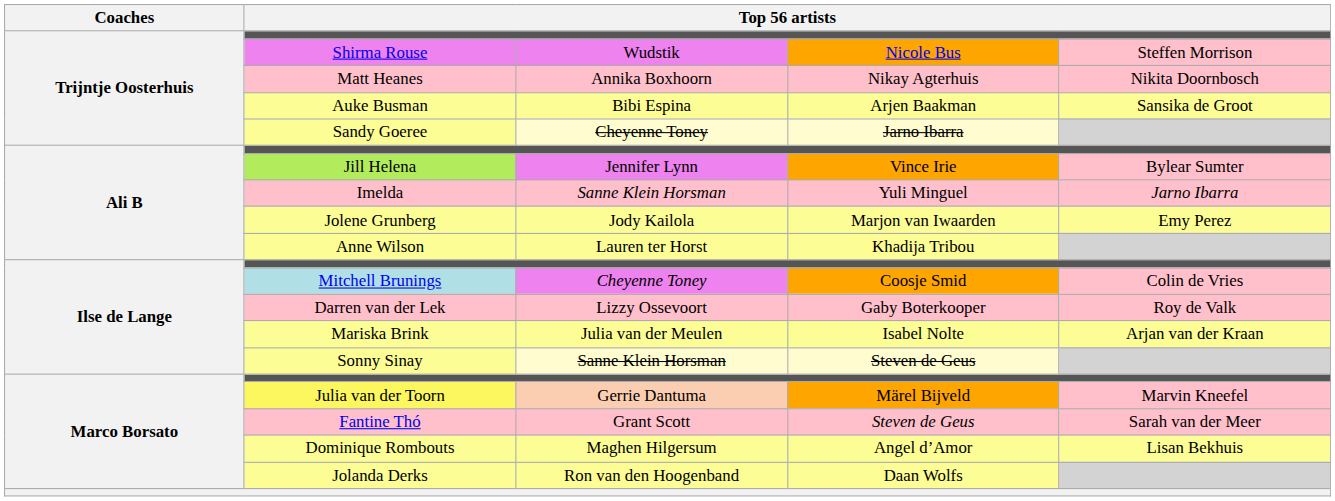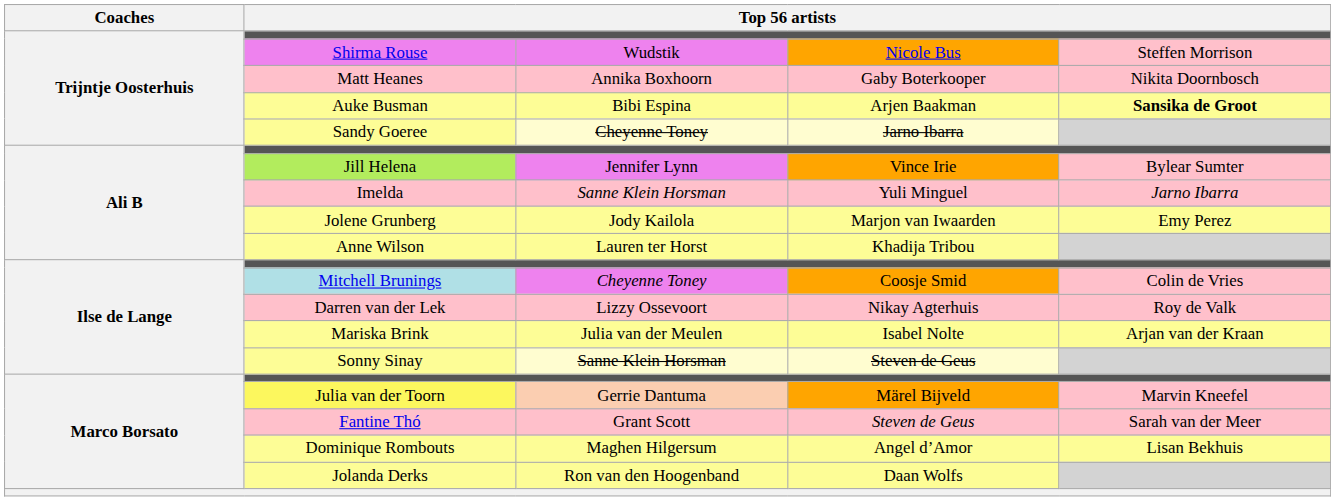Matt Heanes | column 4: Nikay Agterhuis -> Gaby Boterkooper
Auke Busman | column 5: normal -> bold
Darren van der Lek | column 4: Gaby Boterkooper -> Nikay Agterhuis
